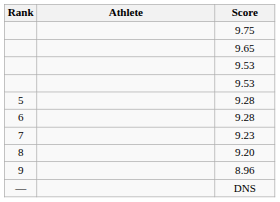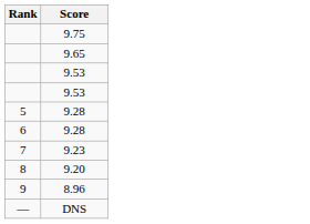- column: Athlete
